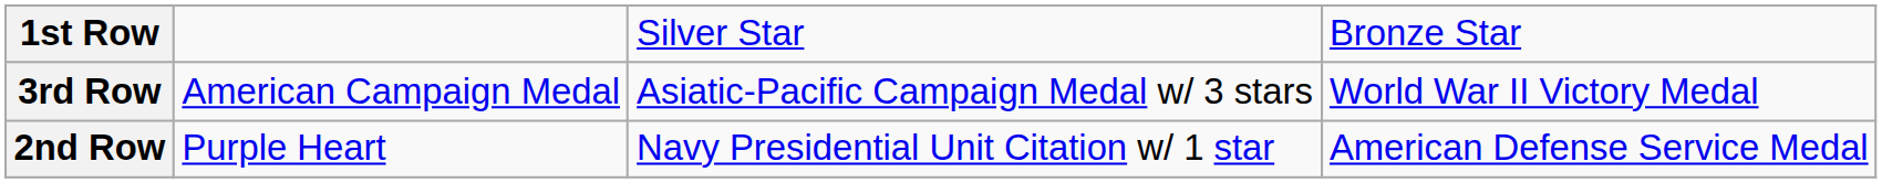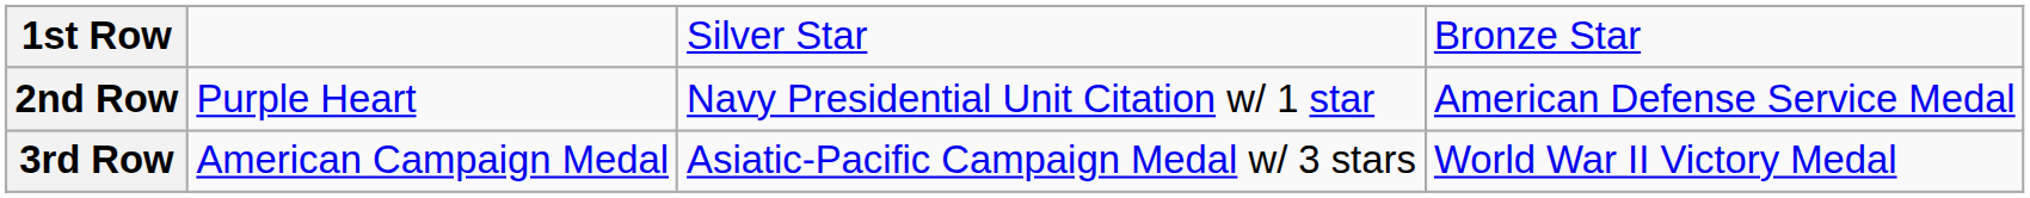rows swapped: 2nd Row <-> 3rd Row
